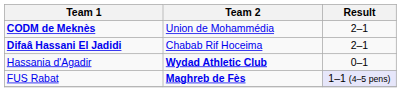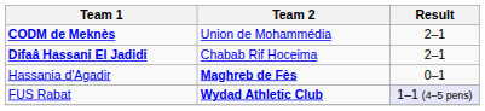Hassania d'Agadir | Team 2: Wydad Athletic Club -> Maghreb de Fès
FUS Rabat | Team 2: Maghreb de Fès -> Wydad Athletic Club
